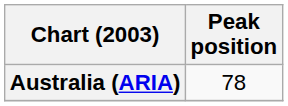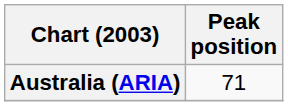Australia (ARIA) | Peak position: 78 -> 71
